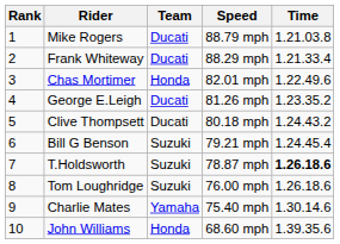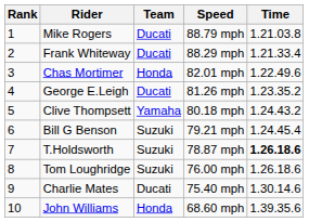Clive Thompsett | Team: Ducati -> Yamaha
Charlie Mates | Team: Yamaha -> Ducati
